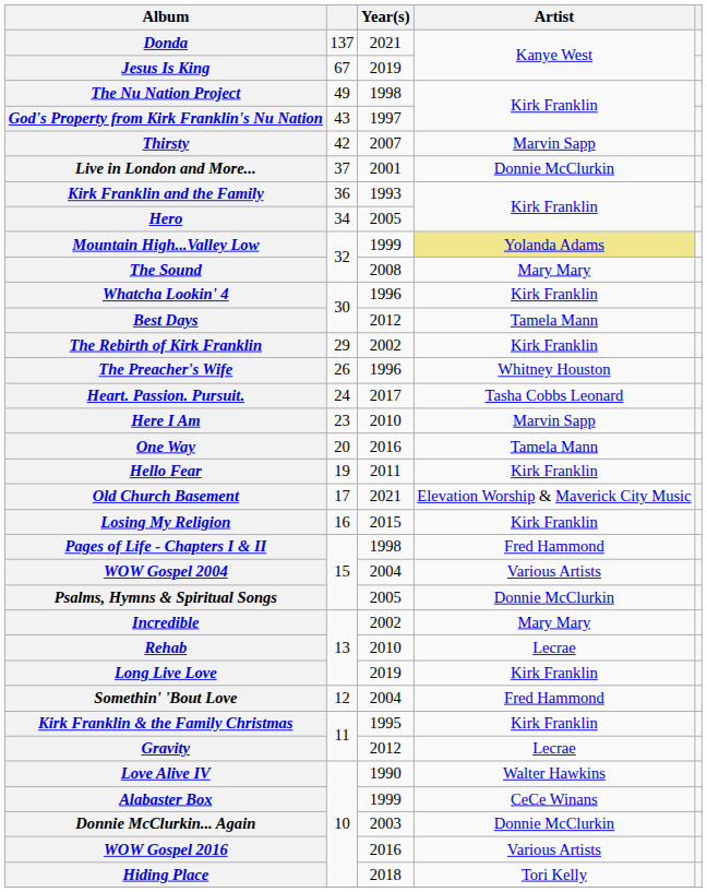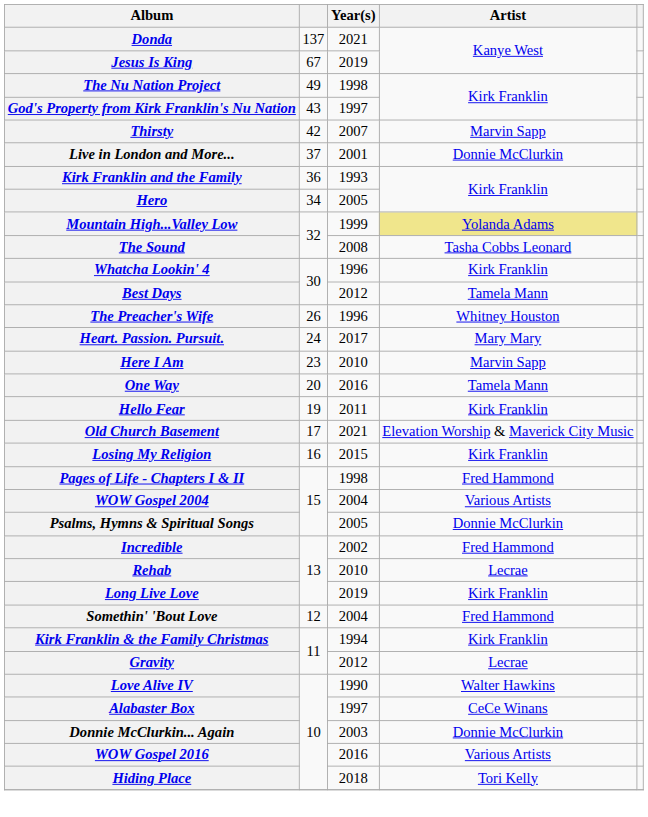The Sound | Artist: Mary Mary -> Tasha Cobbs Leonard
- row: The Rebirth of Kirk Franklin | 29 | 2002 | Kirk Franklin
Heart. Passion. Pursuit. | Artist: Tasha Cobbs Leonard -> Mary Mary
Incredible | Artist: Mary Mary -> Fred Hammond
Kirk Franklin & the Family Christmas | Year(s): 1995 -> 1994
Alabaster Box | Year(s): 1999 -> 1997
